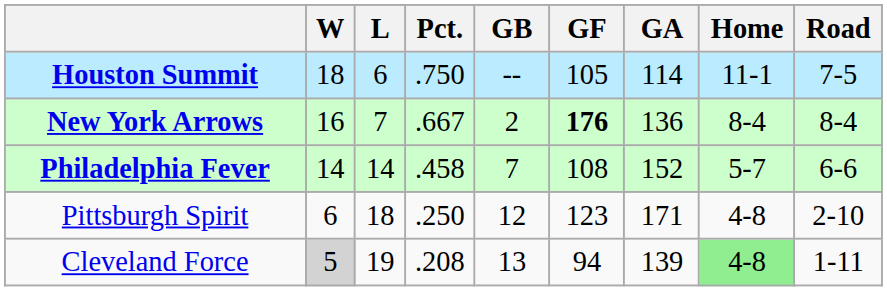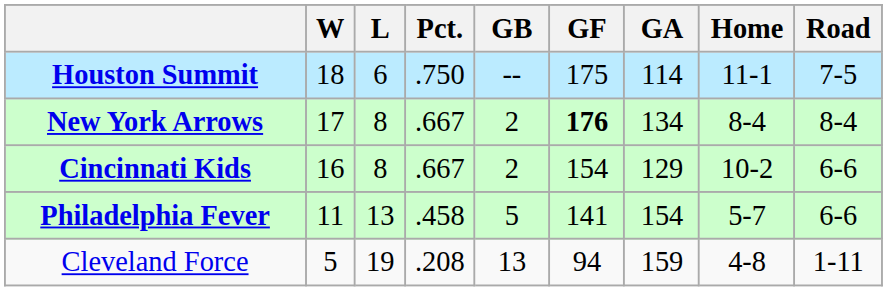Houston Summit | GF: 105 -> 175
New York Arrows | W: 16 -> 17
New York Arrows | L: 7 -> 8
New York Arrows | GA: 136 -> 134
+ row: Cincinnati Kids | 16 | 8 | .667 | 2 | 154 | 129 | 10-2 | 6-6
Philadelphia Fever | W: 14 -> 11
Philadelphia Fever | L: 14 -> 13
Philadelphia Fever | GB: 7 -> 5
Philadelphia Fever | GF: 108 -> 141
Philadelphia Fever | GA: 152 -> 154
- row: Pittsburgh Spirit | 6 | 18 | .250 | 12 | 123 | 171 | 4-8 | 2-10
Cleveland Force | W: lightgrey background -> no background
Cleveland Force | GA: 139 -> 159
Cleveland Force | Home: lightgreen background -> no background
